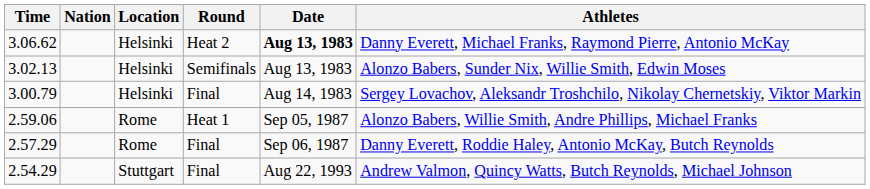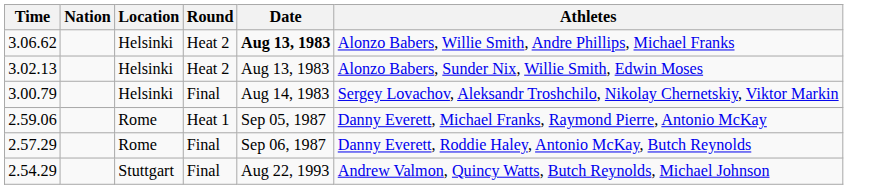3.06.62 | Athletes: Danny Everett, Michael Franks, Raymond Pierre, Antonio McKay -> Alonzo Babers, Willie Smith, Andre Phillips, Michael Franks
3.02.13 | Round: Semifinals -> Heat 2
2.59.06 | Athletes: Alonzo Babers, Willie Smith, Andre Phillips, Michael Franks -> Danny Everett, Michael Franks, Raymond Pierre, Antonio McKay
